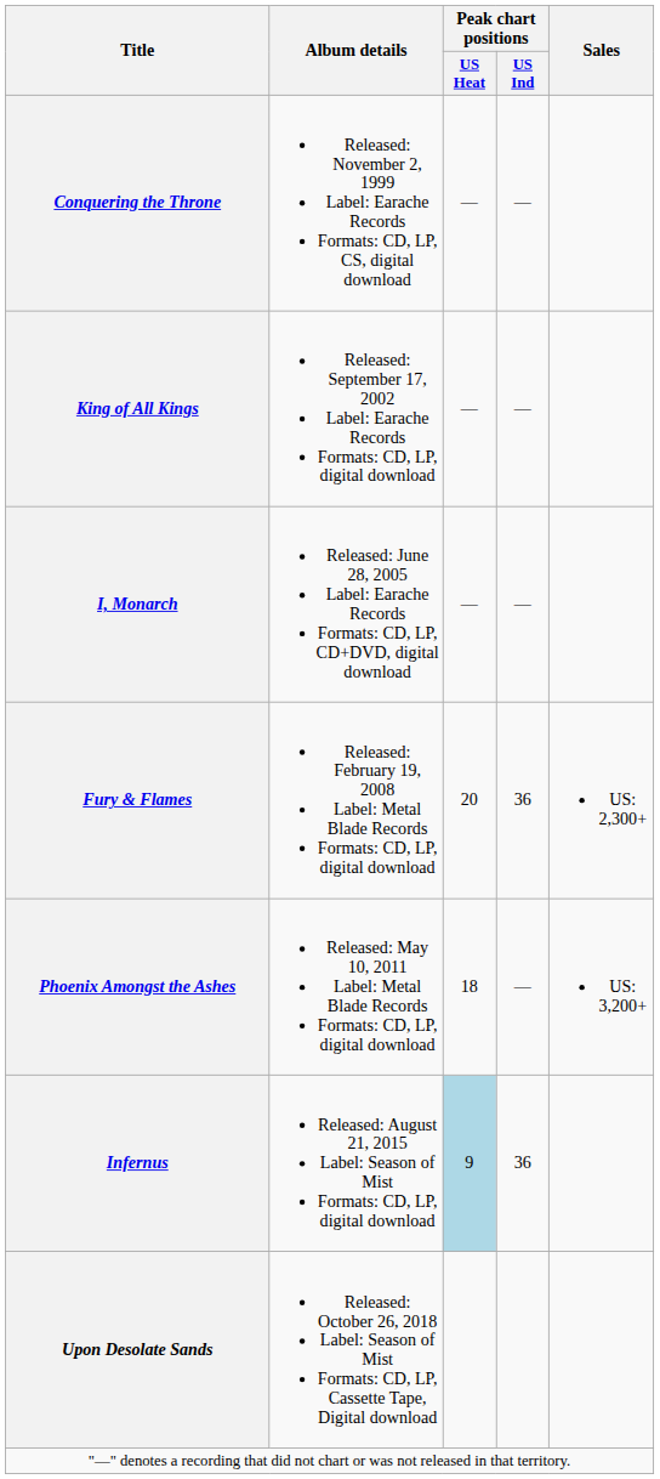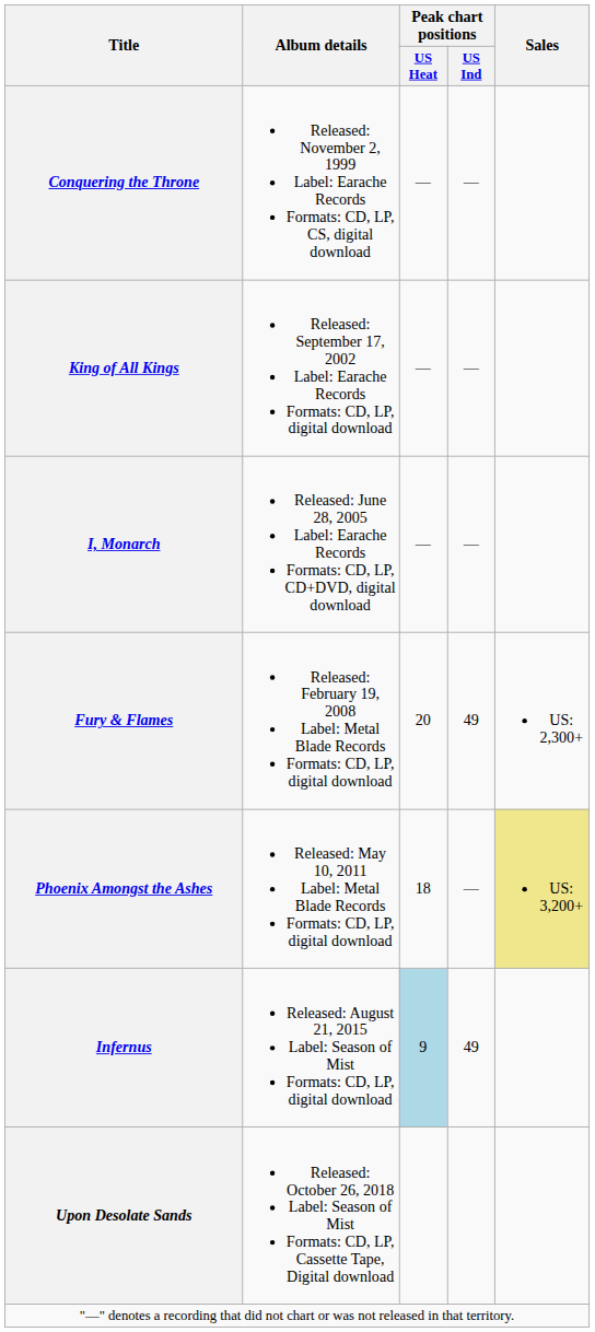Fury & Flames | Peak chart positions / US Ind: 36 -> 49
Phoenix Amongst the Ashes | Sales: no background -> khaki background
Infernus | Peak chart positions / US Ind: 36 -> 49
